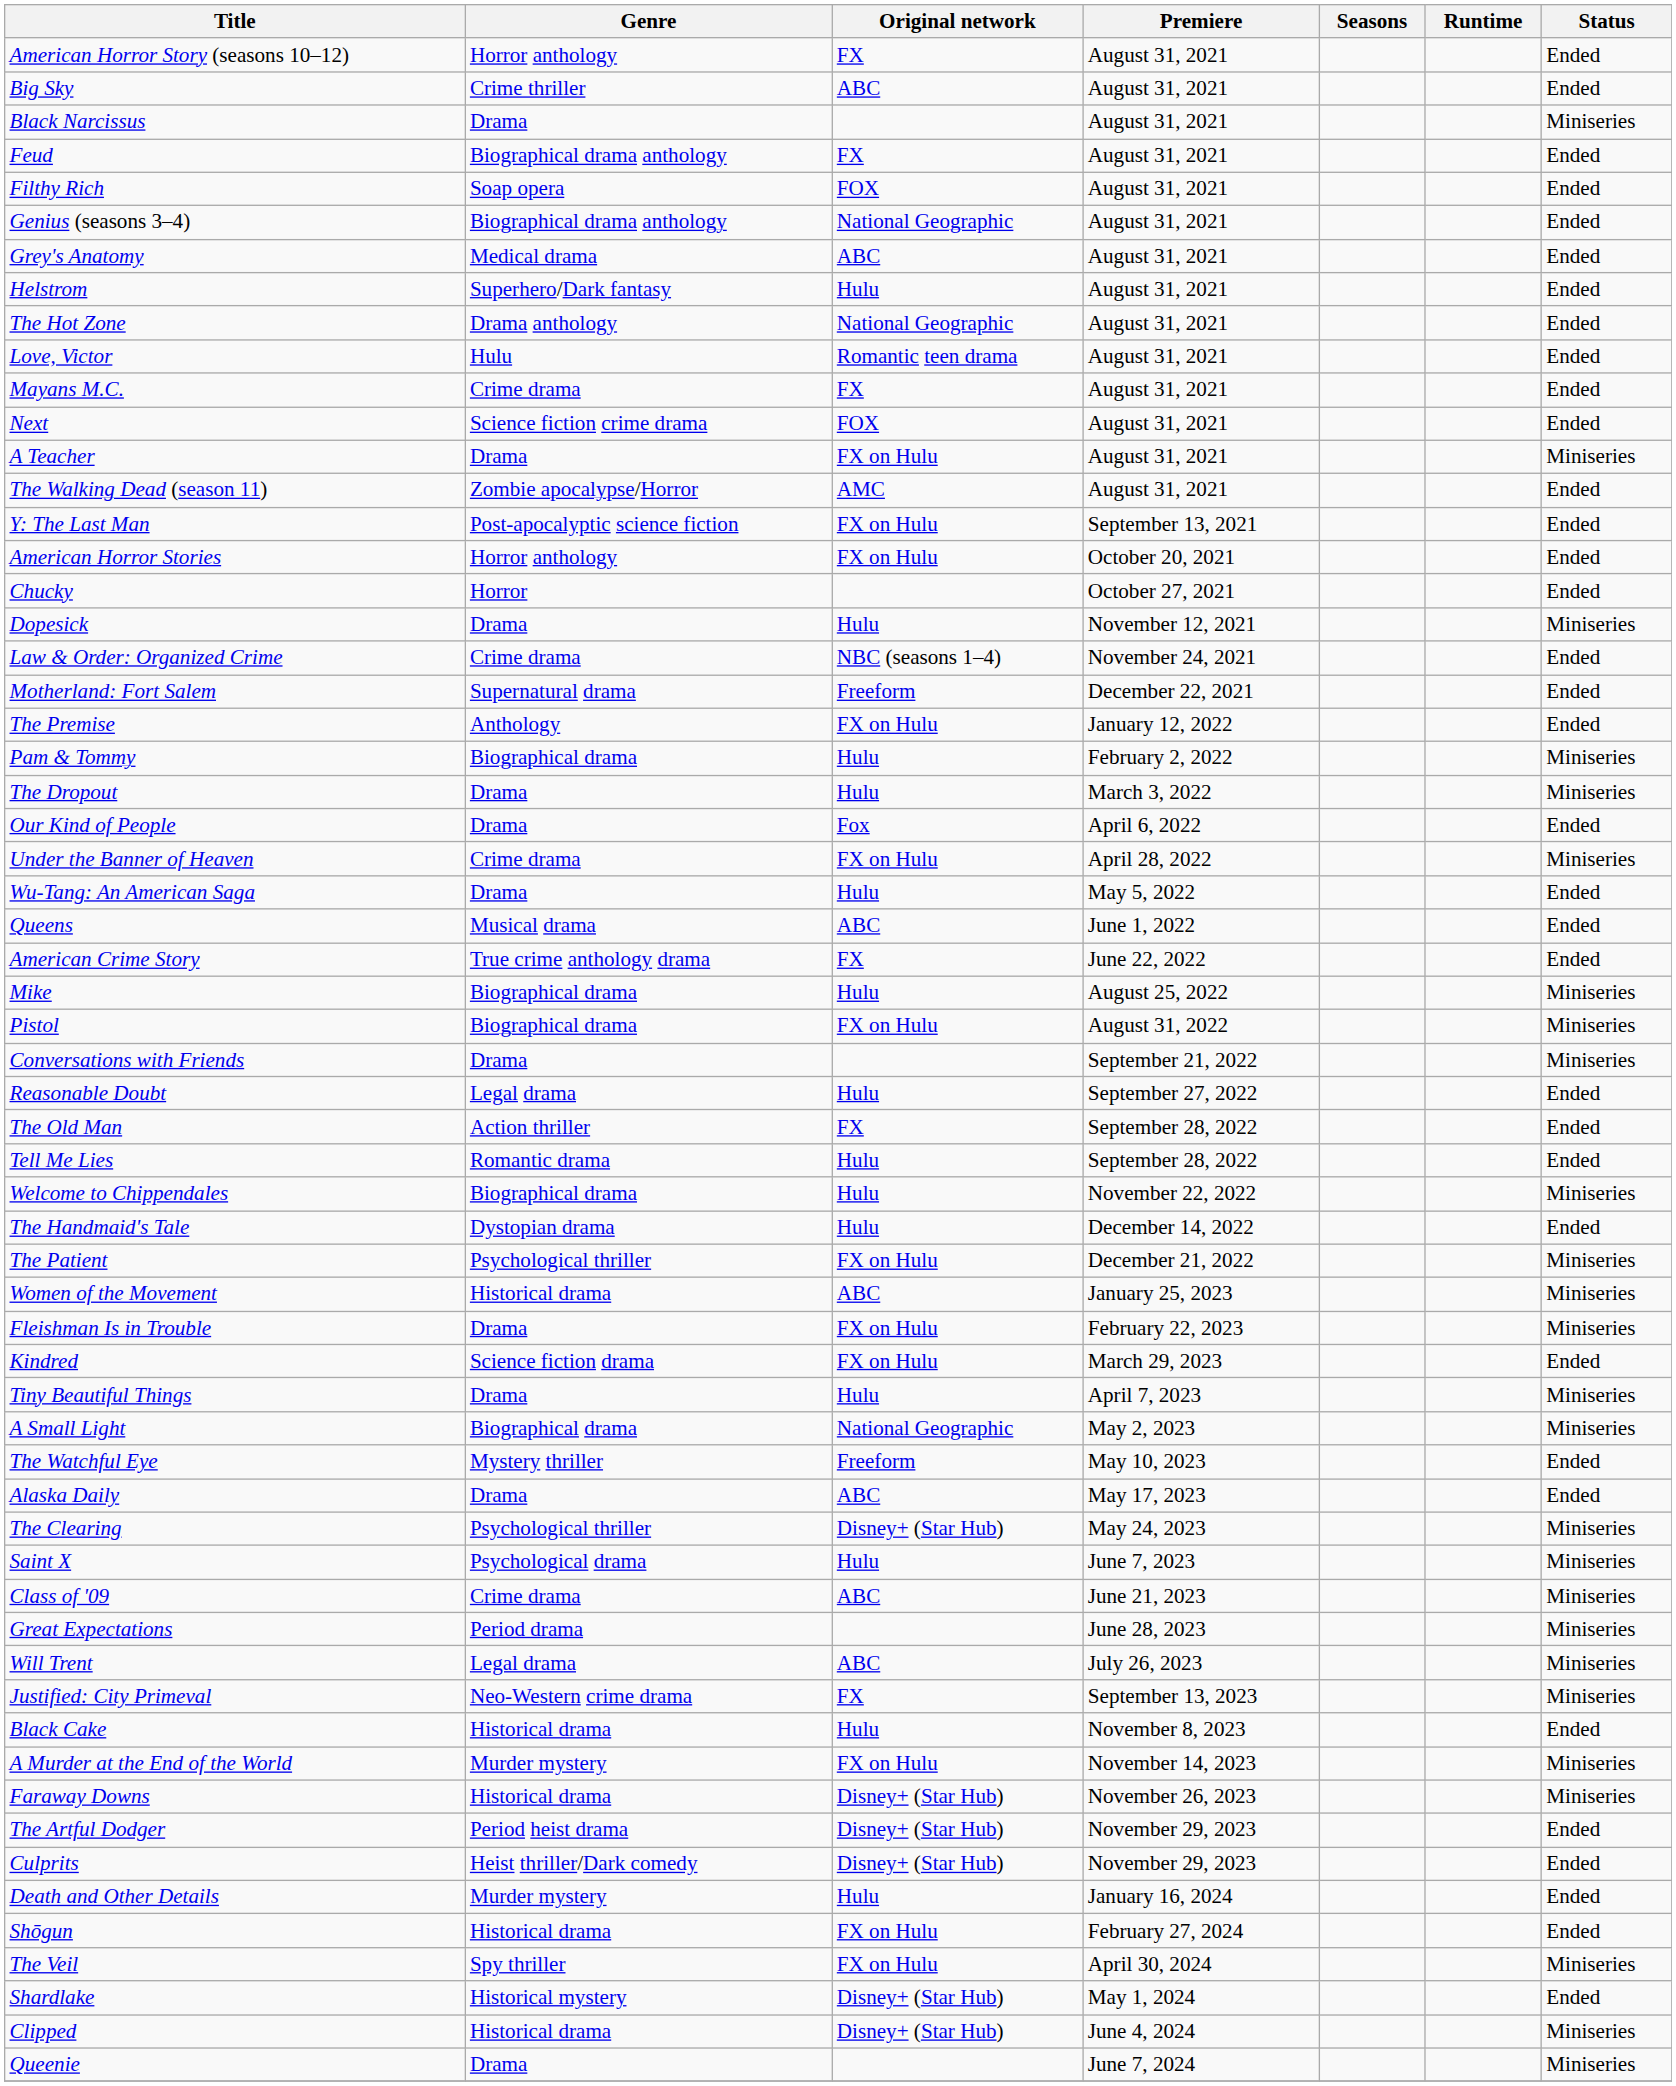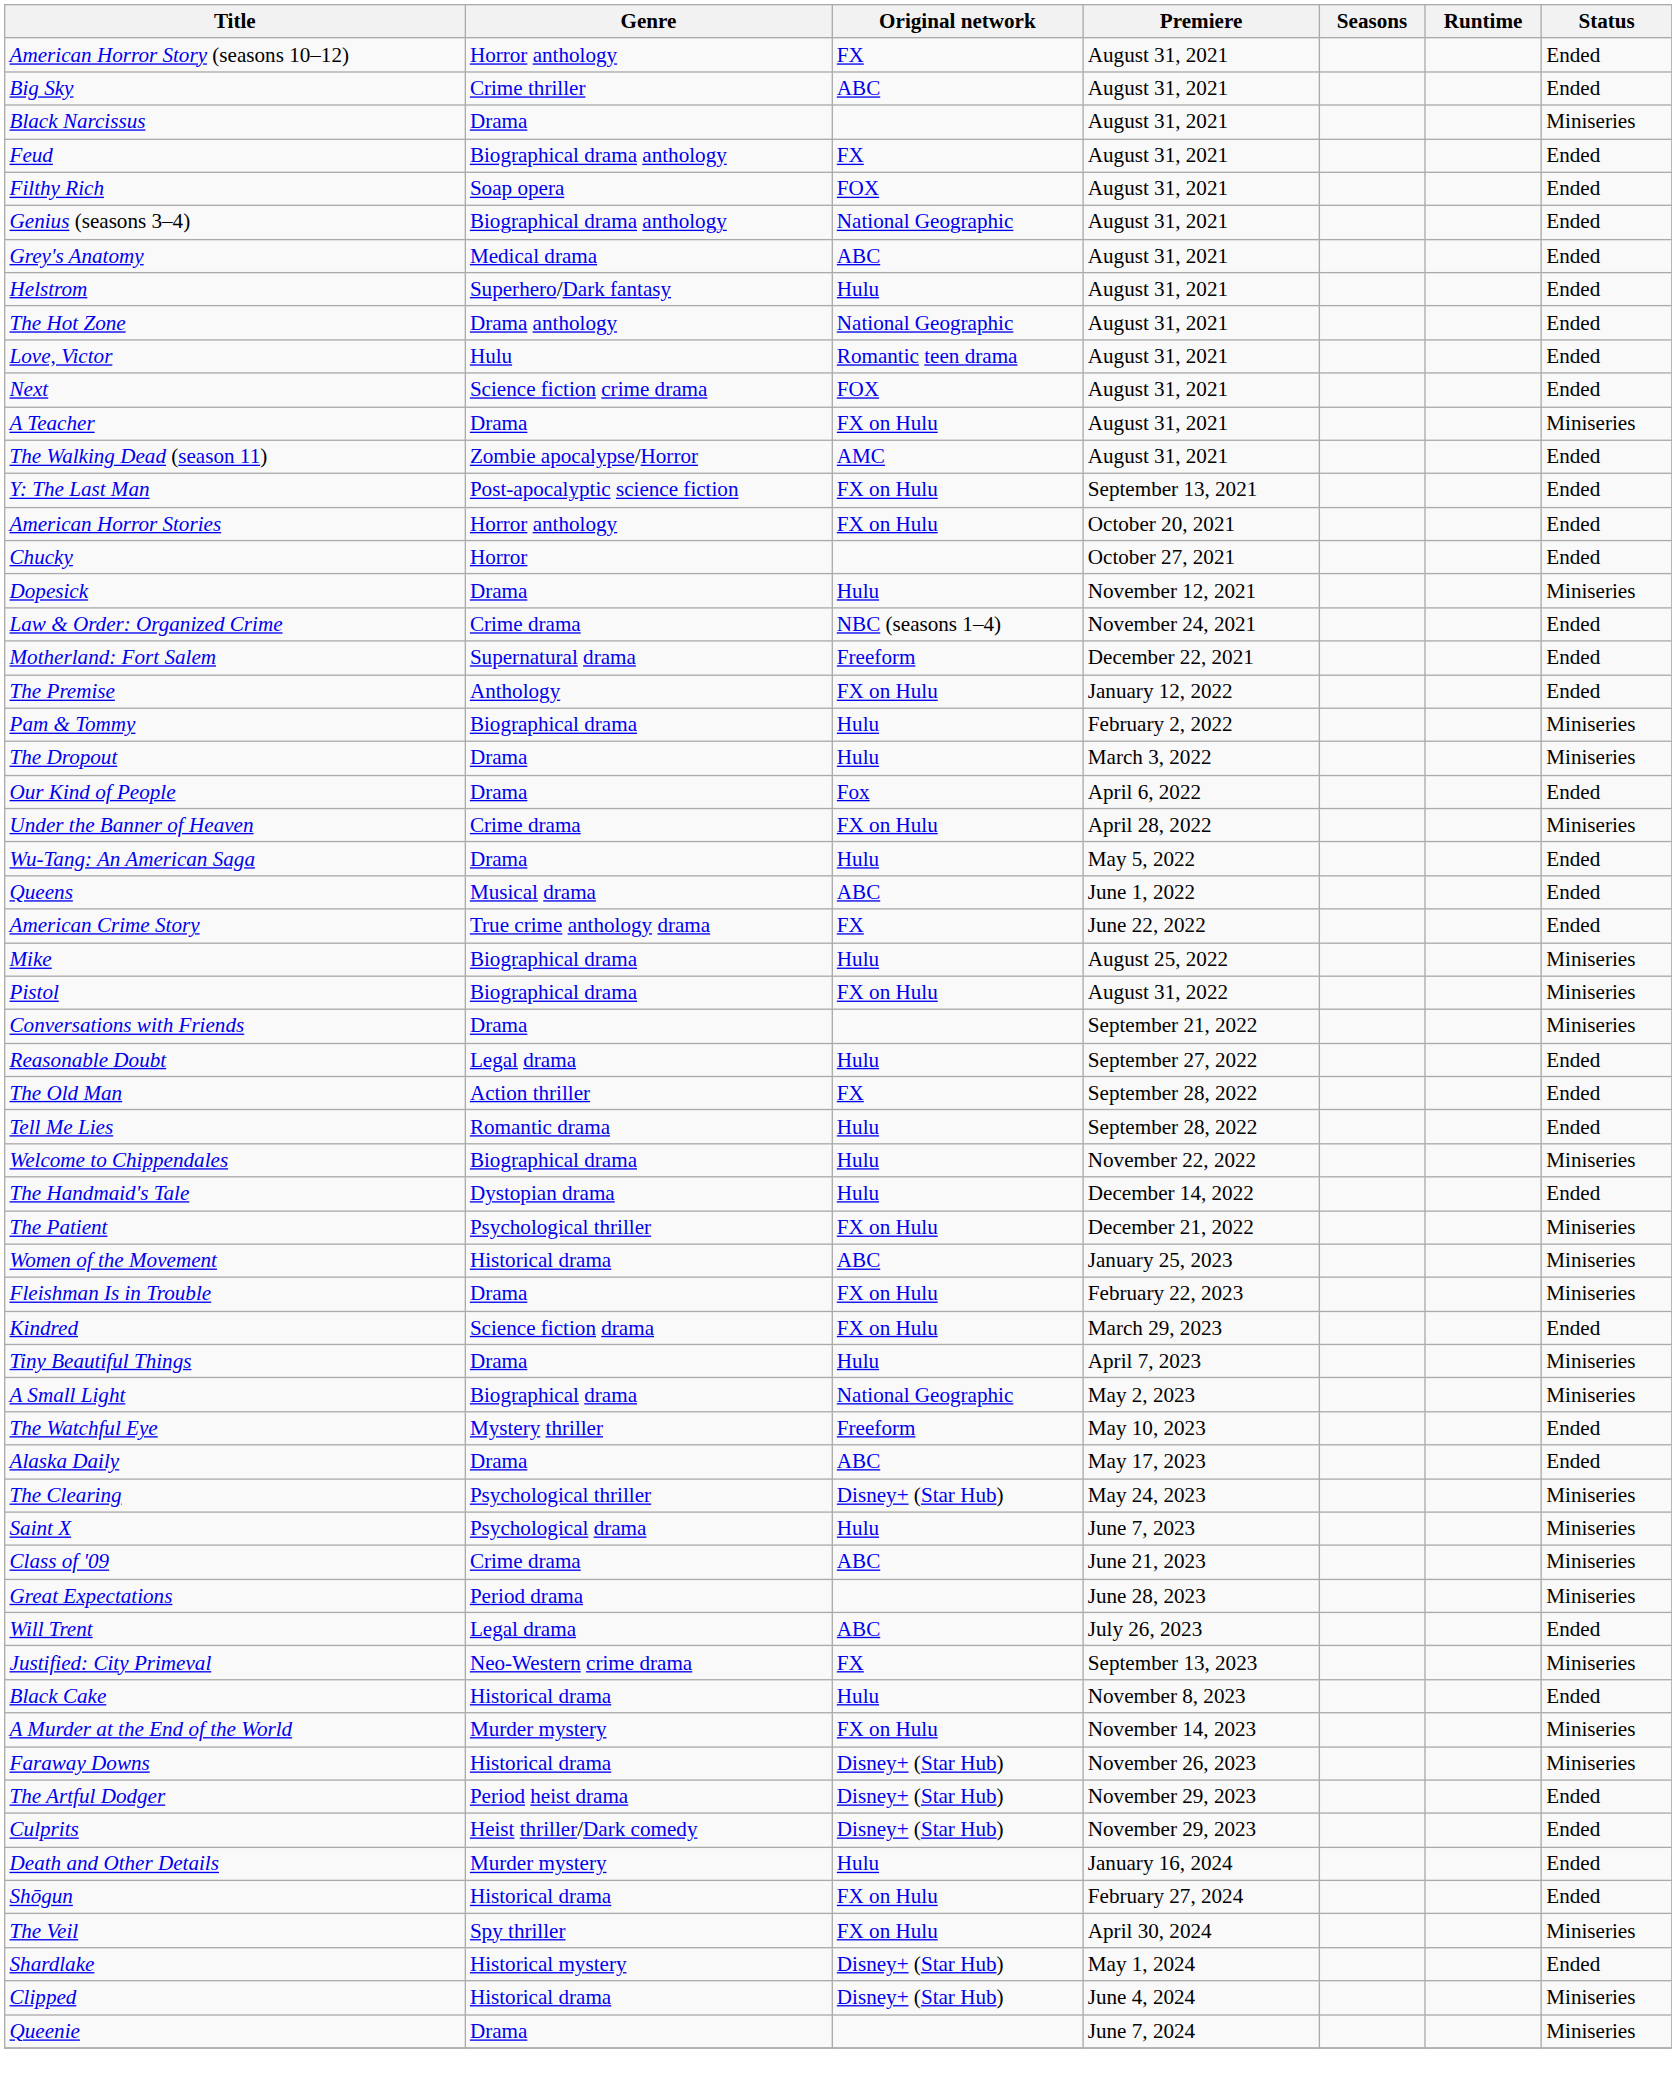- row: Mayans M.C. | Crime drama | FX | August 31, 2021 | Ended
Will Trent | Status: Miniseries -> Ended
